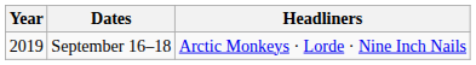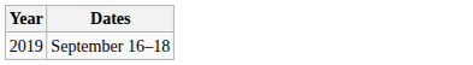- column: Headliners | Arctic Monkeys · Lorde · Nine Inch Nails
